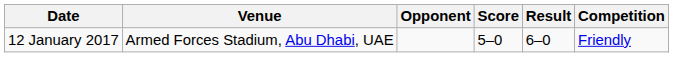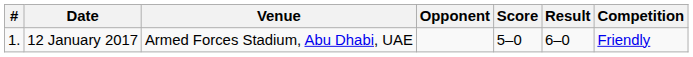+ column: # | 1.
